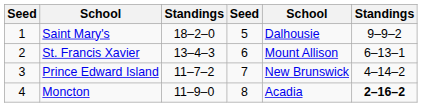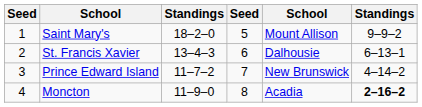Saint Mary's | column 5: Dalhousie -> Mount Allison
St. Francis Xavier | column 5: Mount Allison -> Dalhousie
